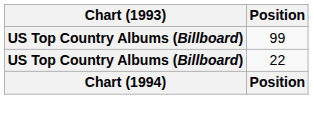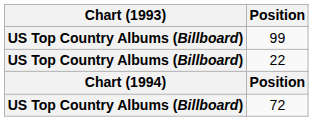+ row: US Top Country Albums (Billboard) | 72
